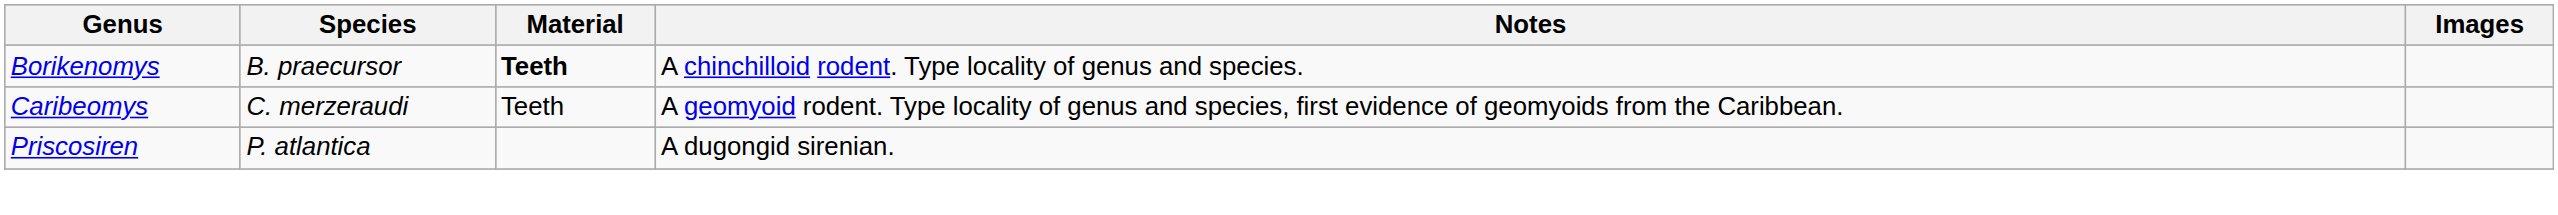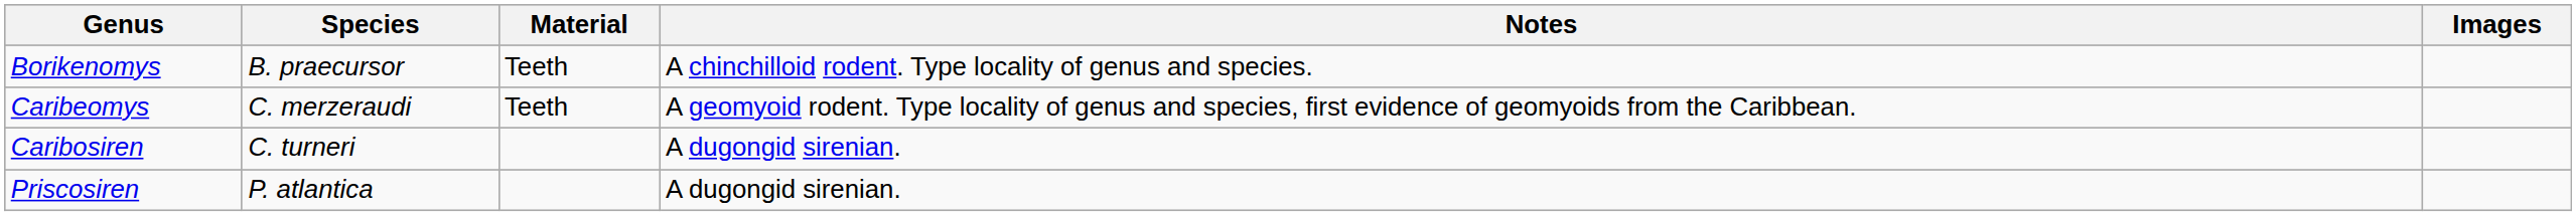Borikenomys | Material: bold -> normal
+ row: Caribosiren | C. turneri | A dugongid sirenian.
